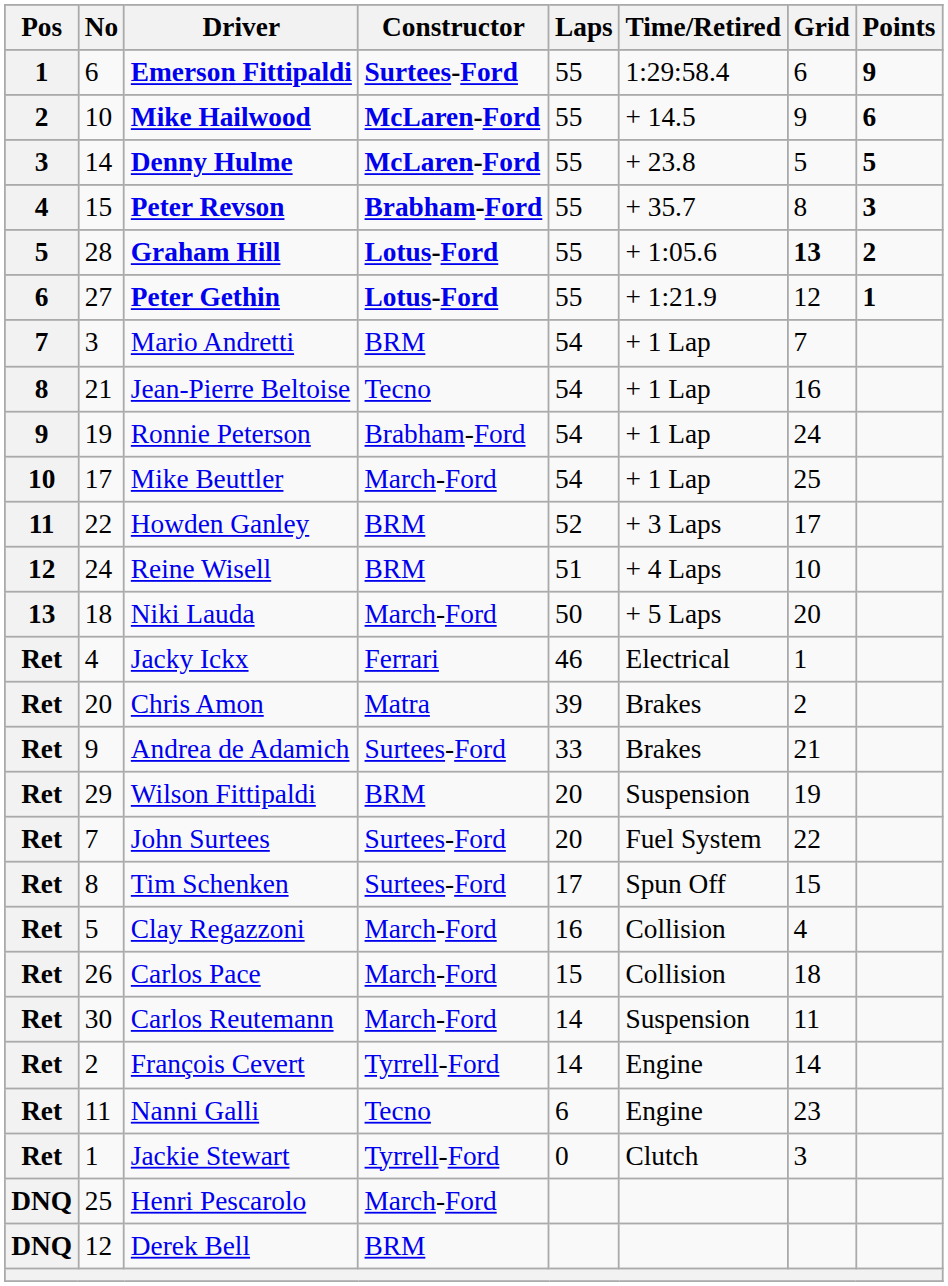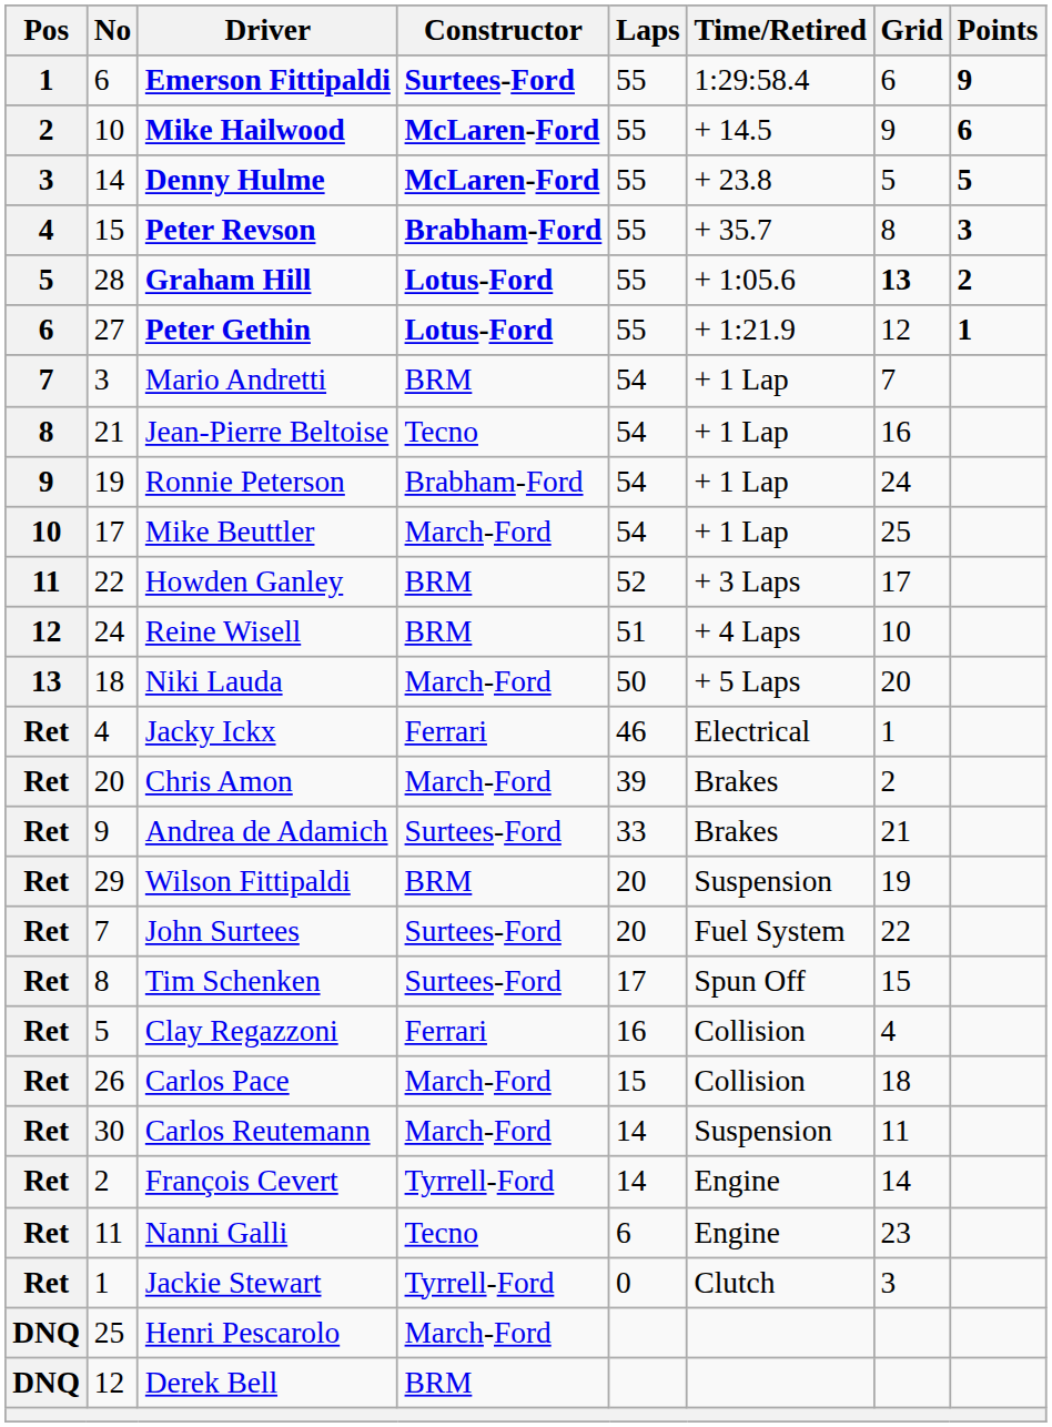Chris Amon | Constructor: Matra -> March-Ford
Clay Regazzoni | Constructor: March-Ford -> Ferrari
